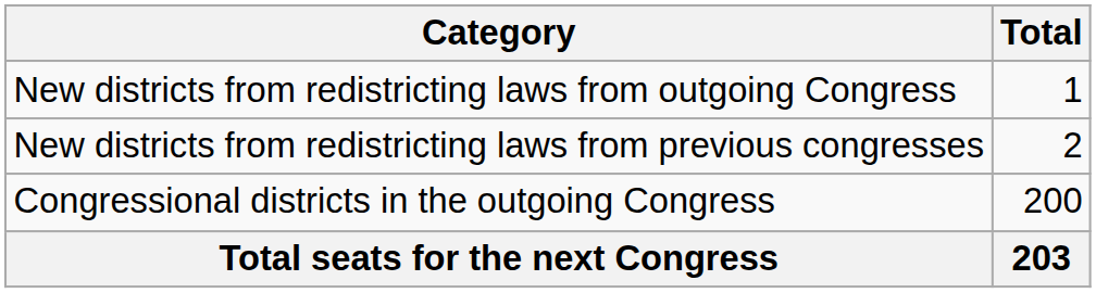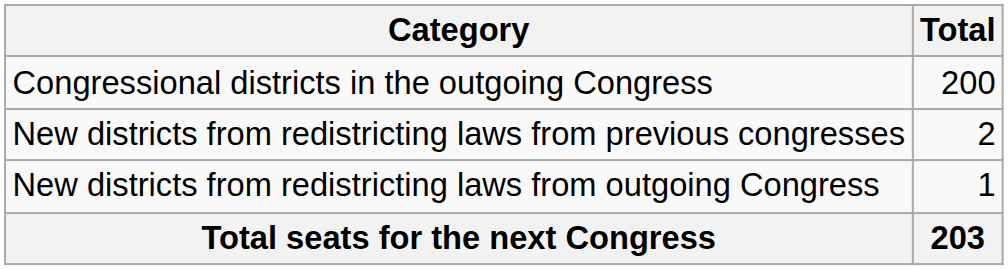rows swapped: Congressional districts in the outgoing Congress <-> New districts from redistricting laws from outgoing Congress
